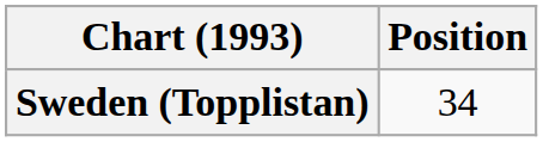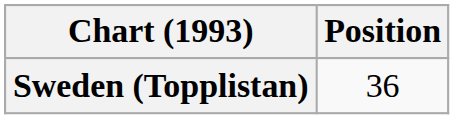Sweden (Topplistan) | Position: 34 -> 36
